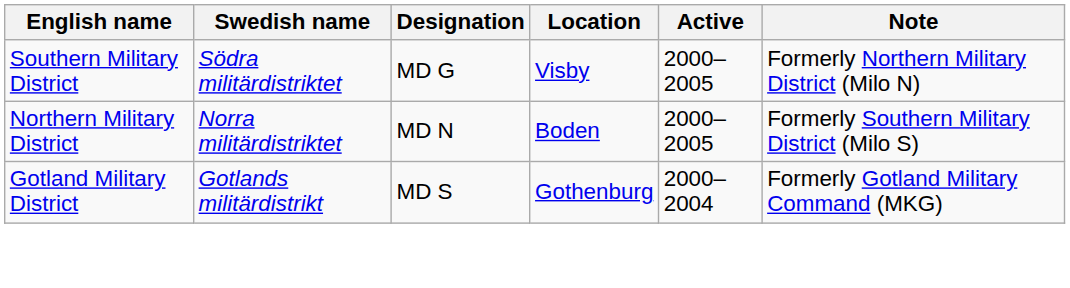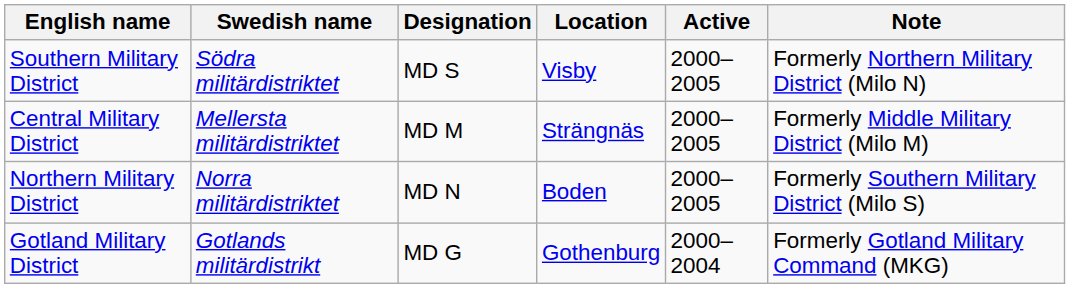Southern Military District | Designation: MD G -> MD S
+ row: Central Military District | Mellersta militärdistriktet | MD M | Strängnäs | 2000–2005 | Formerly Middle Military District (Milo M)
Gotland Military District | Designation: MD S -> MD G
